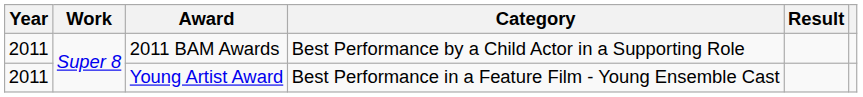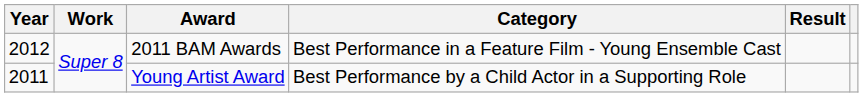2011 BAM Awards | Year: 2011 -> 2012
2011 BAM Awards | Category: Best Performance by a Child Actor in a Supporting Role -> Best Performance in a Feature Film - Young Ensemble Cast
Young Artist Award | Category: Best Performance in a Feature Film - Young Ensemble Cast -> Best Performance by a Child Actor in a Supporting Role
